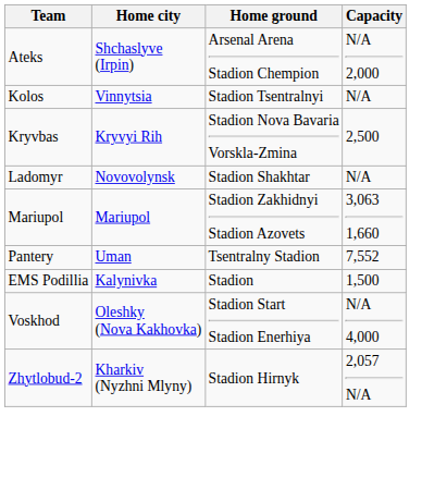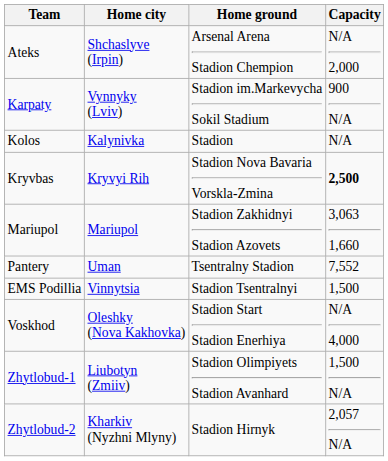+ row: Karpaty | Vynnyky (Lviv) | Stadion im.Markevycha Sokil Stadium | 900 N/A
Kolos | Home city: Vinnytsia -> Kalynivka
Kolos | Home ground: Stadion Tsentralnyi -> Stadion
Kryvbas | Capacity: normal -> bold
- row: Ladomyr | Novovolynsk | Stadion Shakhtar | N/A
EMS Podillia | Home city: Kalynivka -> Vinnytsia
EMS Podillia | Home ground: Stadion -> Stadion Tsentralnyi
+ row: Zhytlobud-1 | Liubotyn (Zmiiv) | Stadion Olimpiyets Stadion Avanhard | 1,500 N/A
